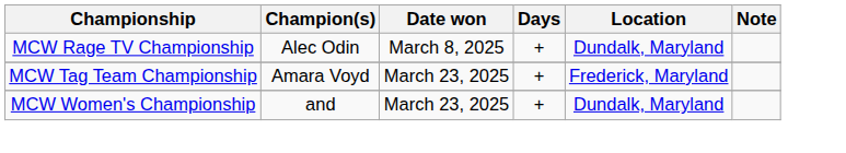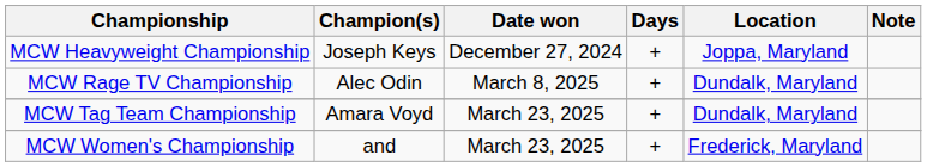+ row: MCW Heavyweight Championship | Joseph Keys | December 27, 2024 | + | Joppa, Maryland
MCW Tag Team Championship | Location: Frederick, Maryland -> Dundalk, Maryland
MCW Women's Championship | Location: Dundalk, Maryland -> Frederick, Maryland
